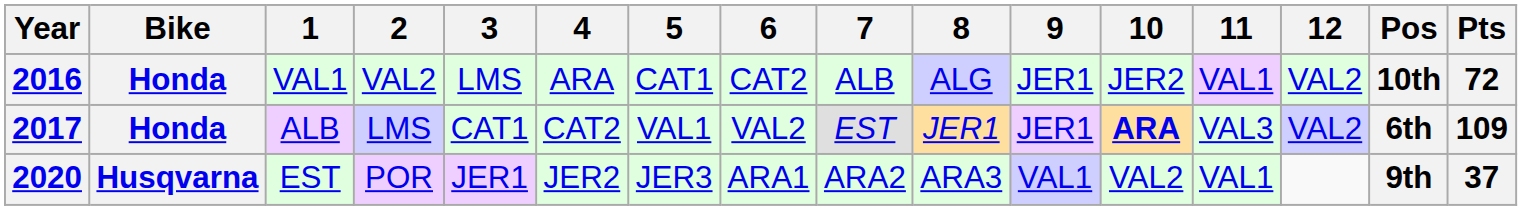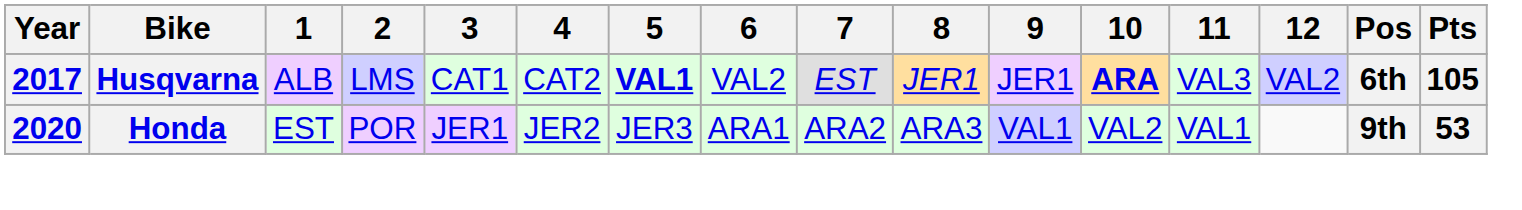- row: 2016 | Honda | VAL1 | VAL2 | LMS | ARA | CAT1 | CAT2 | ALB | ALG | JER1 | JER2 | VAL1 | VAL2 | 10th | 72
2017 | Bike: Honda -> Husqvarna
2017 | 5: normal -> bold
2017 | Pts: 109 -> 105
2020 | Bike: Husqvarna -> Honda
2020 | Pts: 37 -> 53
